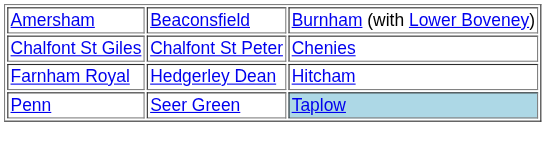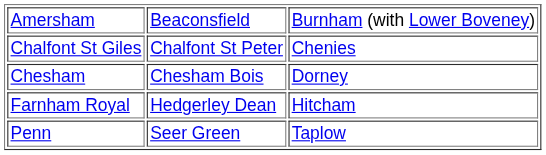+ row: Chesham | Chesham Bois | Dorney
Penn | column 3: lightblue background -> no background
